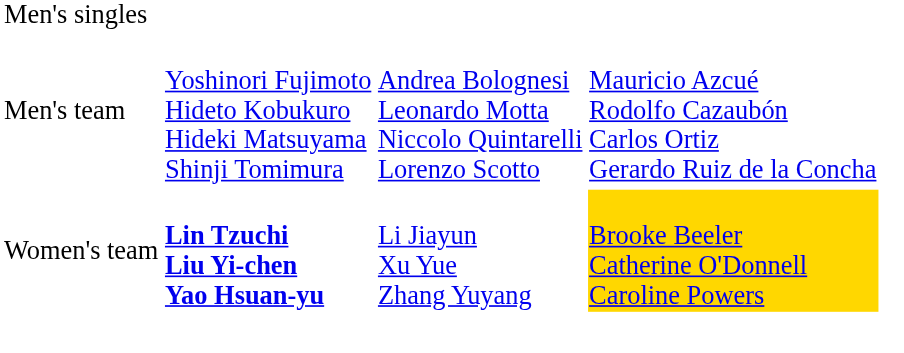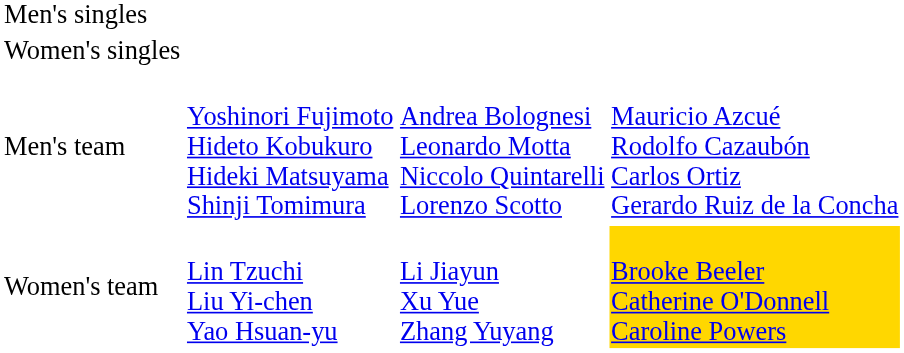+ row: Women's singles
Women's team | column 2: bold -> normal
